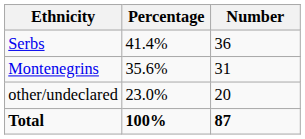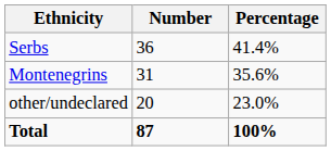columns swapped: Number <-> Percentage
